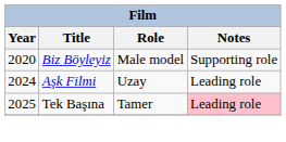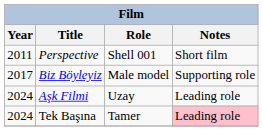+ row: 2011 | Perspective | Shell 001 | Short film
Biz Böyleyiz | Year: 2020 -> 2017
Tek Başına | Year: 2025 -> 2024
